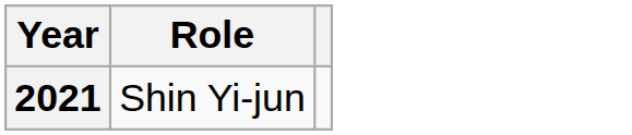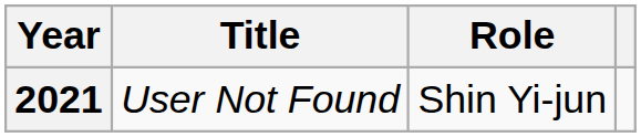+ column: Title | User Not Found
